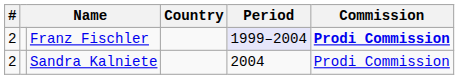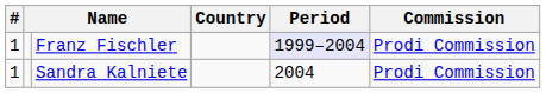Franz Fischler | #: 2 -> 1
Franz Fischler | Commission: bold -> normal
Sandra Kalniete | #: 2 -> 1
